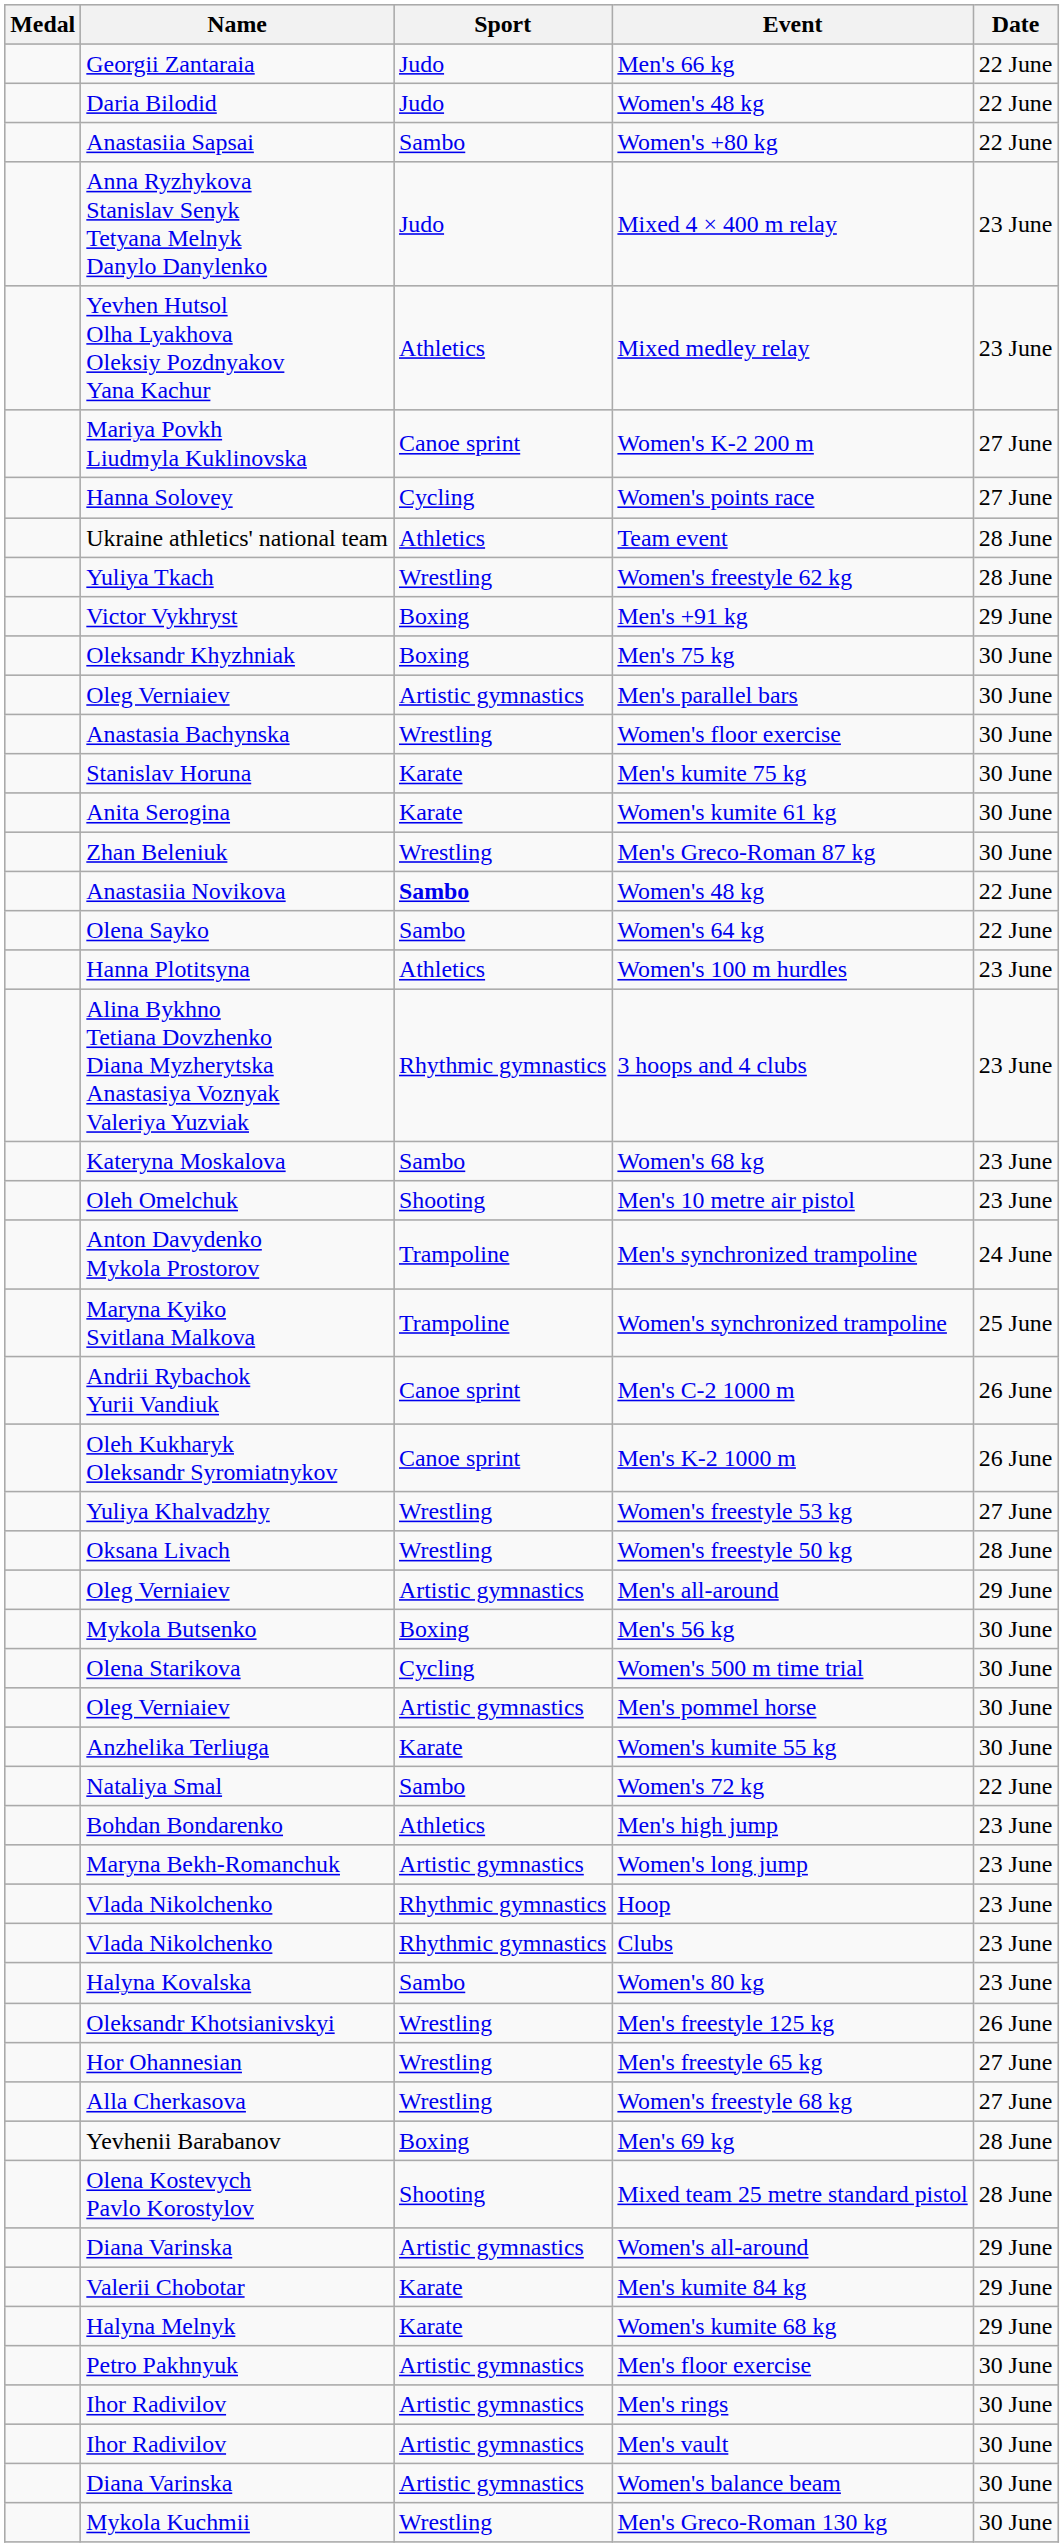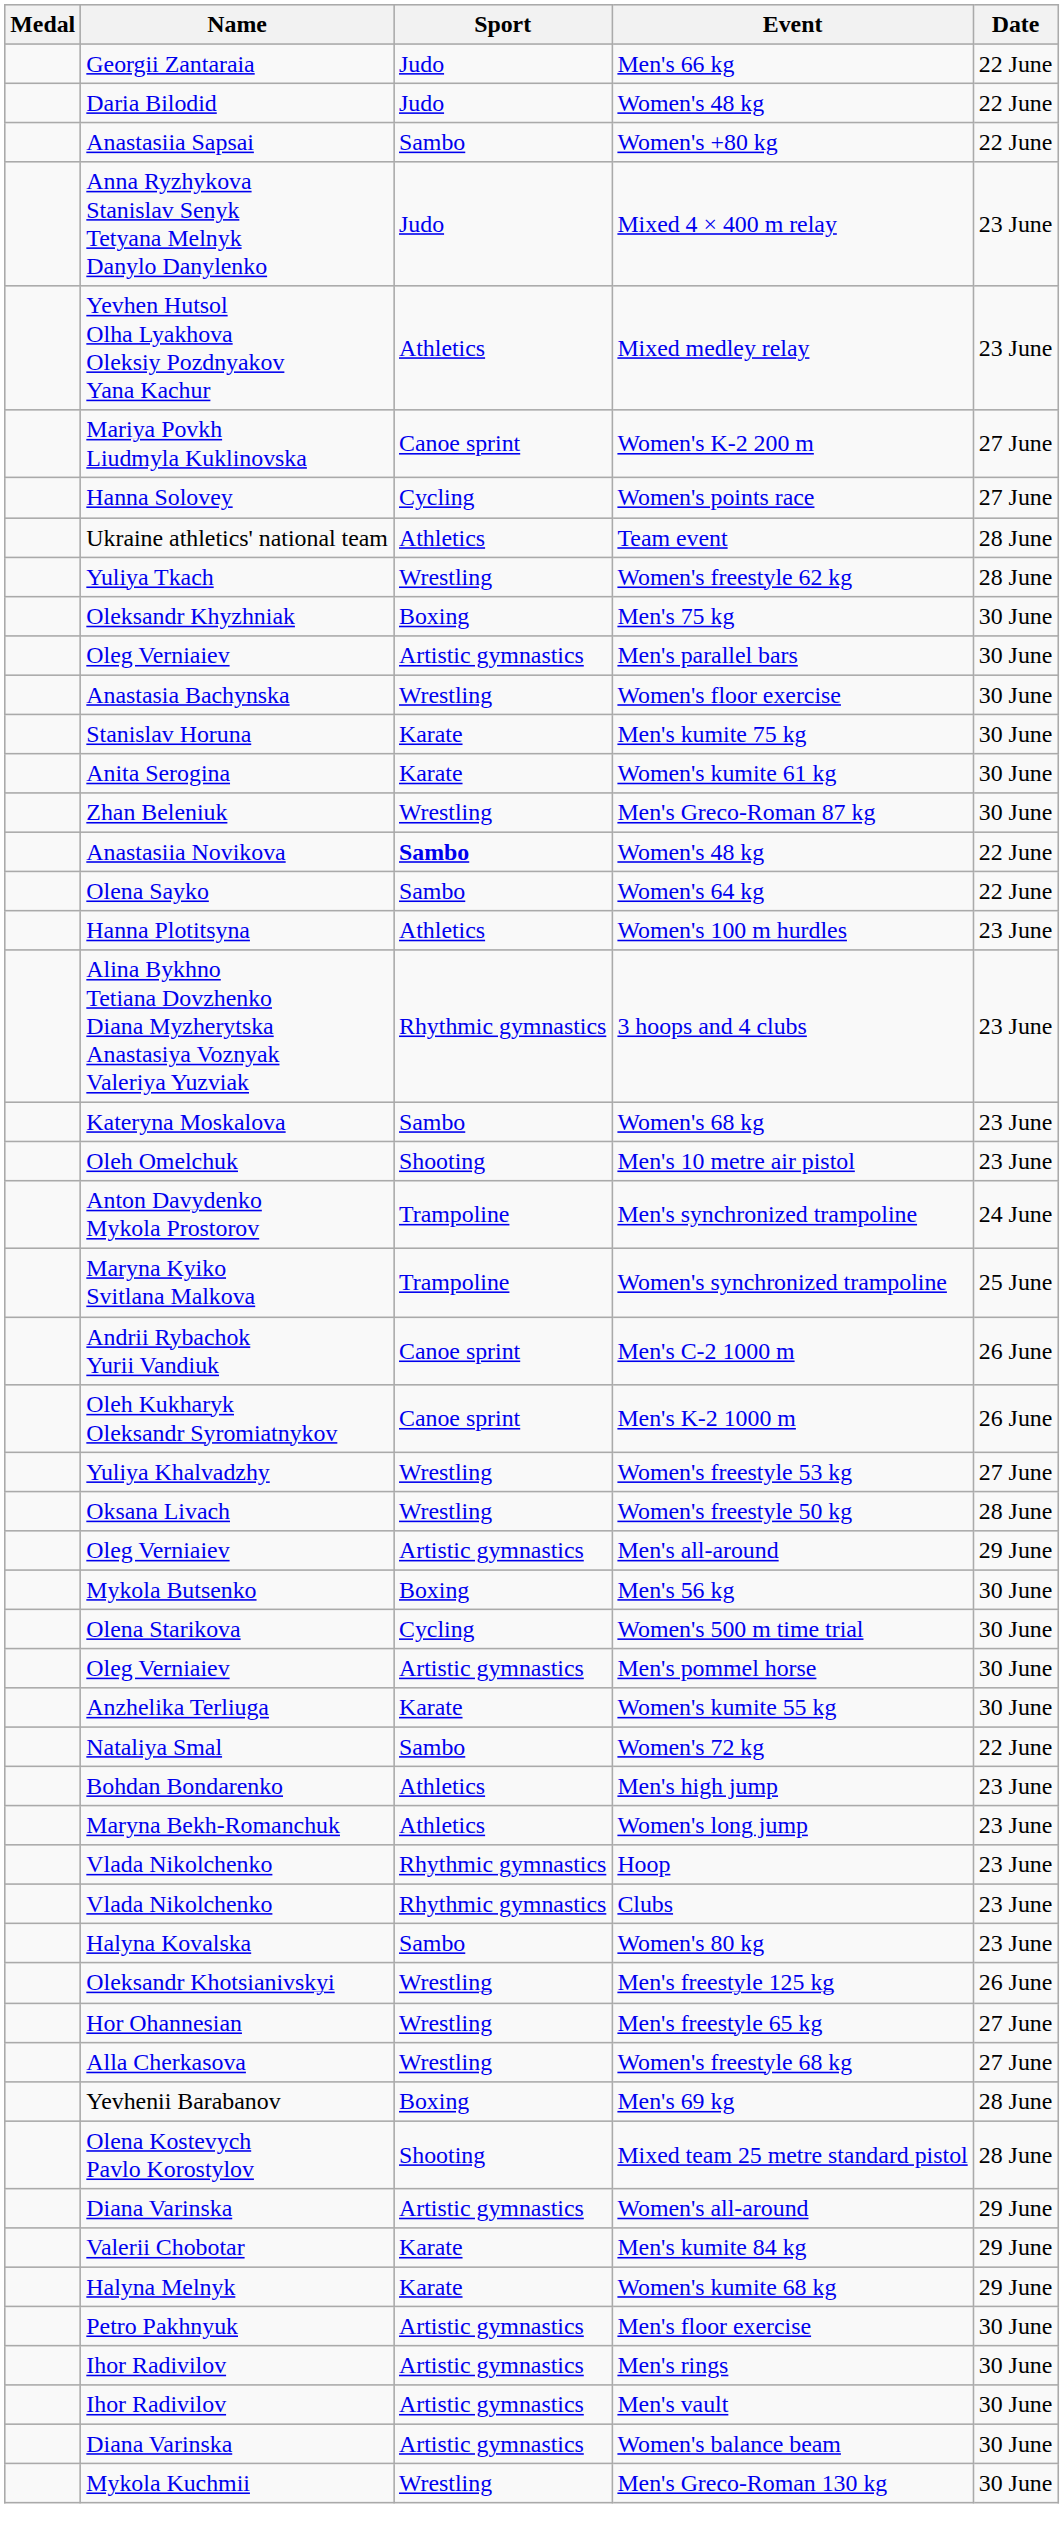- row: Victor Vykhryst | Boxing | Men's +91 kg | 29 June
Women's long jump | Sport: Artistic gymnastics -> Athletics
